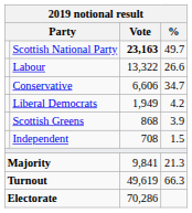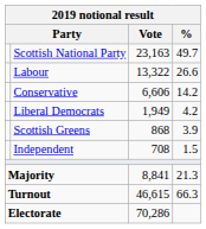Scottish National Party | Vote: bold -> normal
Conservative | %: 34.7 -> 14.2
Majority | Vote: 9,841 -> 8,841
Turnout | Vote: 49,619 -> 46,615
